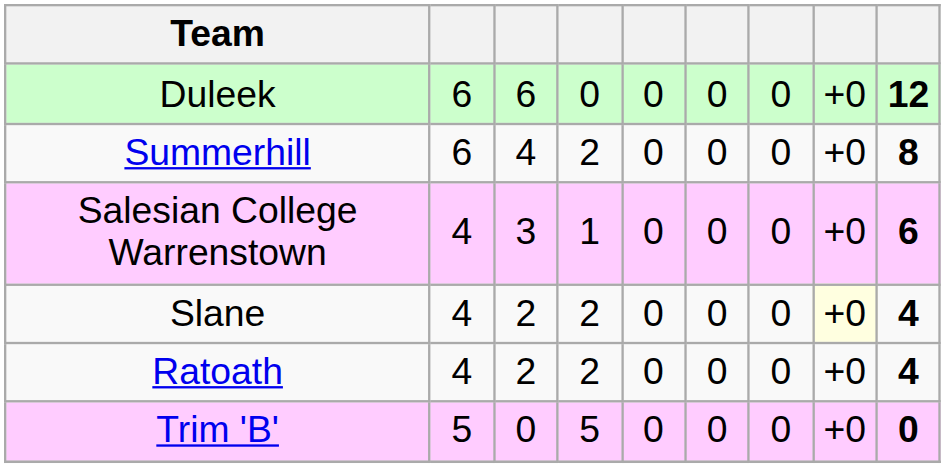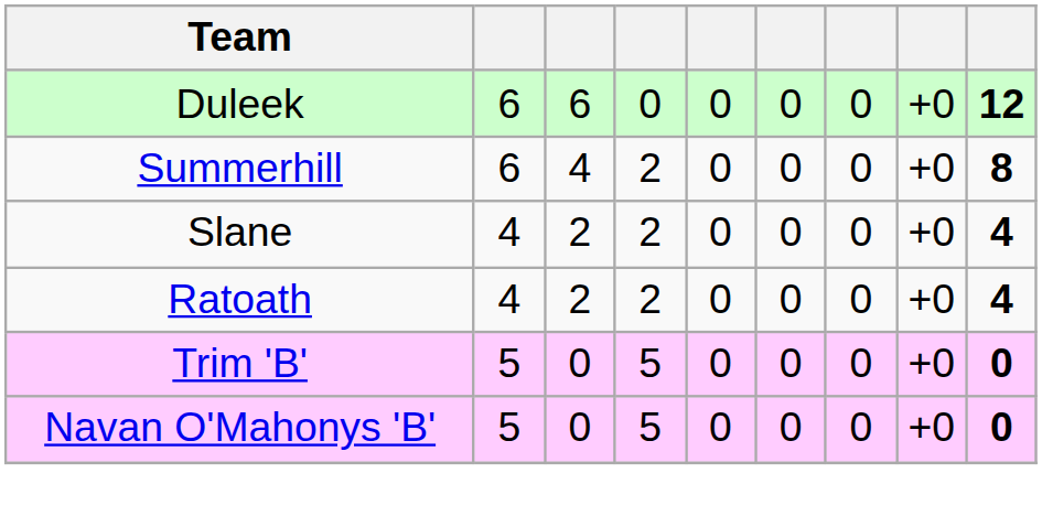- row: Salesian College Warrenstown | 4 | 3 | 1 | 0 | 0 | 0 | +0 | 6
Slane | column 8: lightyellow background -> no background
+ row: Navan O'Mahonys 'B' | 5 | 0 | 5 | 0 | 0 | 0 | +0 | 0
